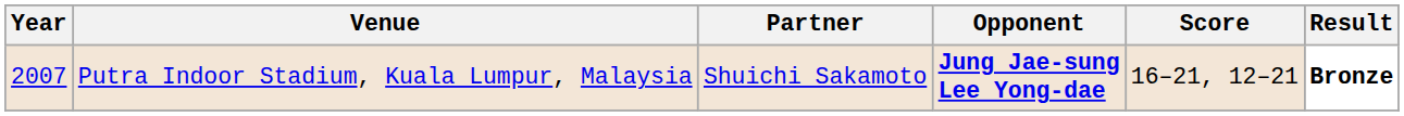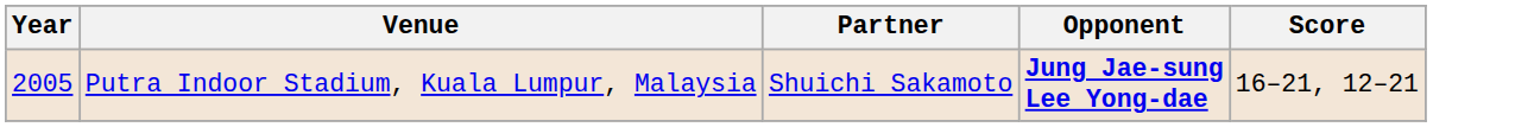- column: Result | Bronze
Putra Indoor Stadium, Kuala Lumpur, Malaysia | Year: 2007 -> 2005
